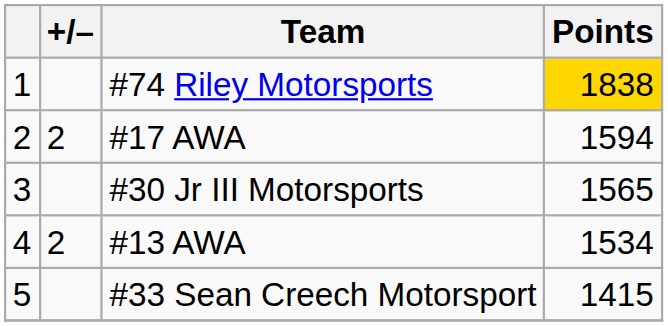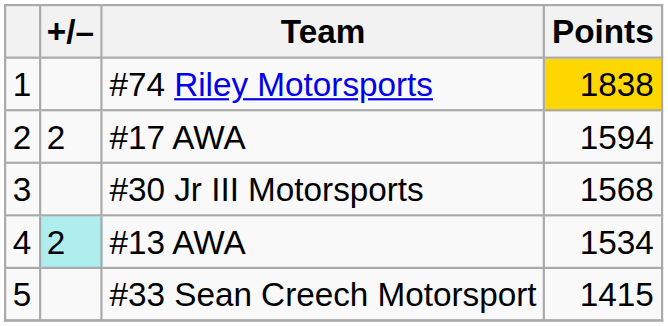#30 Jr III Motorsports | Points: 1565 -> 1568
#13 AWA | +/–: no background -> paleturquoise background
